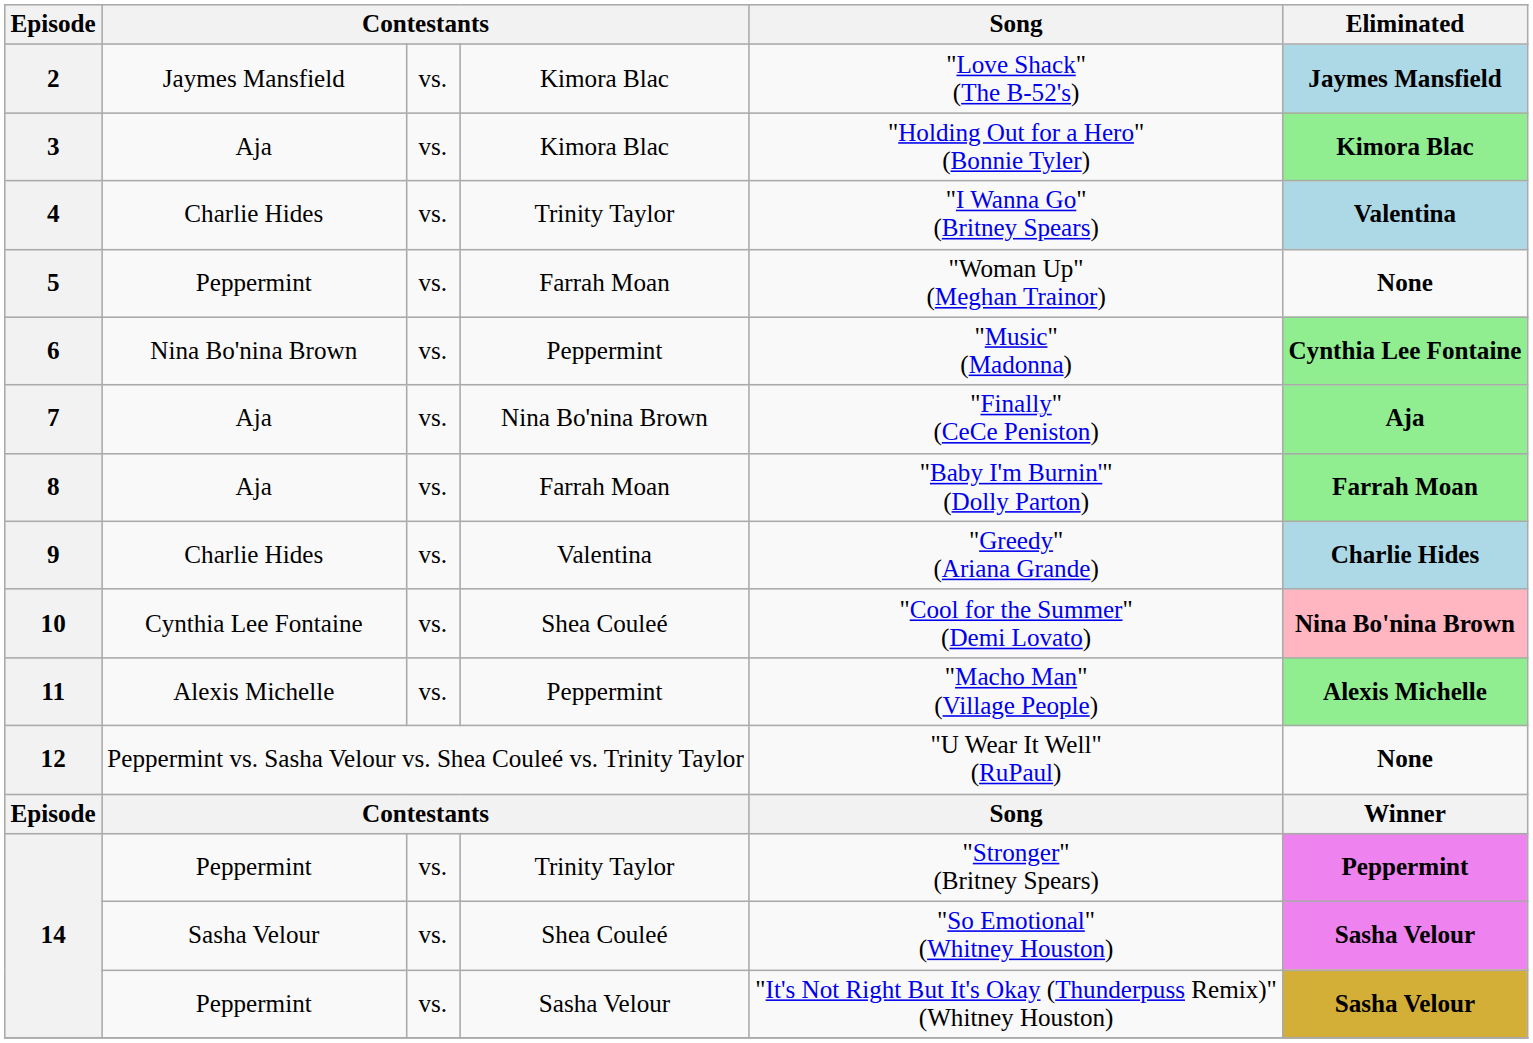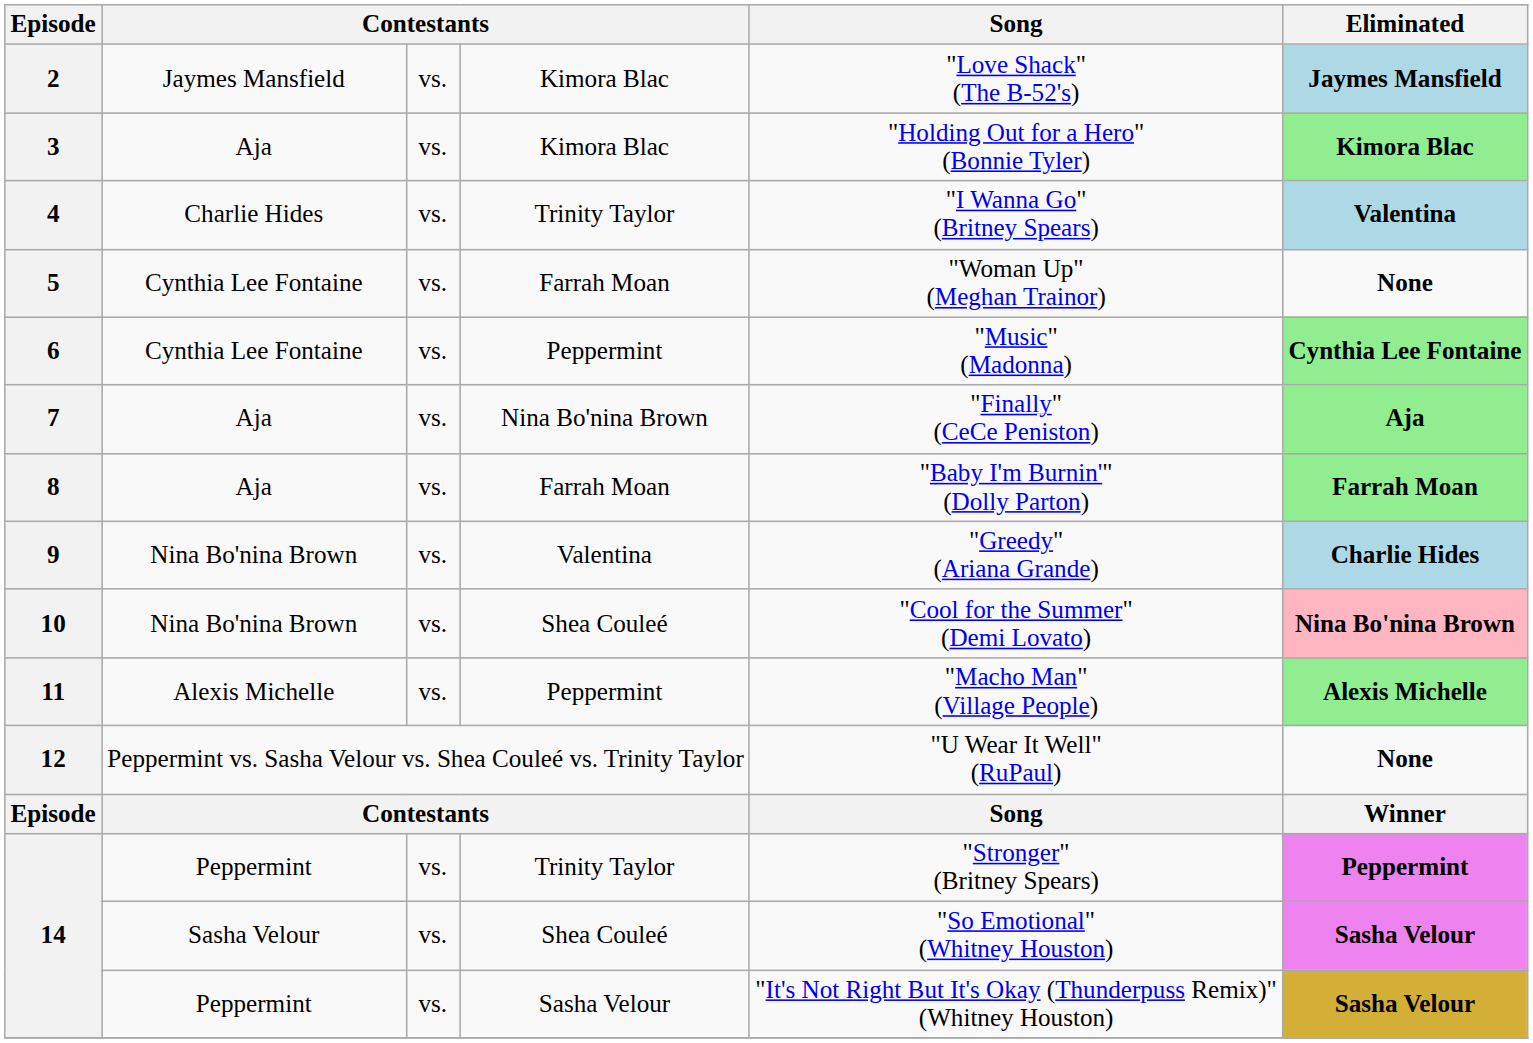5 | column 2: Peppermint -> Cynthia Lee Fontaine
6 | column 2: Nina Bo'nina Brown -> Cynthia Lee Fontaine
9 | column 2: Charlie Hides -> Nina Bo'nina Brown
10 | column 2: Cynthia Lee Fontaine -> Nina Bo'nina Brown
